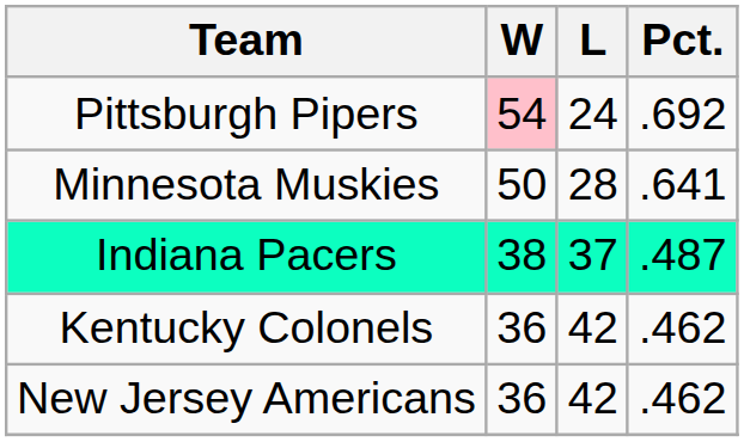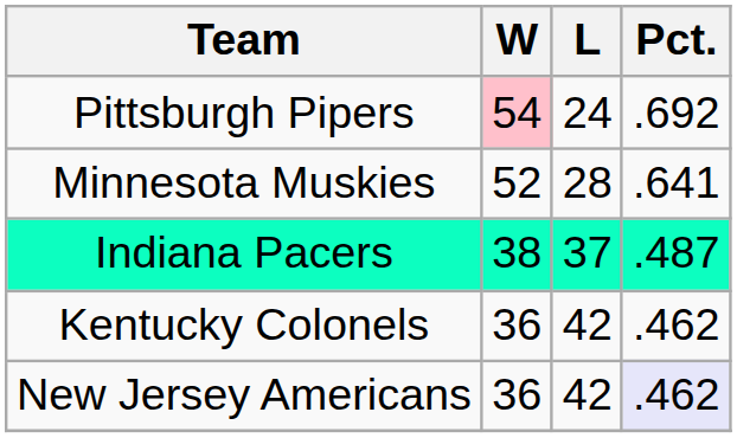Minnesota Muskies | W: 50 -> 52
New Jersey Americans | Pct.: no background -> lavender background
